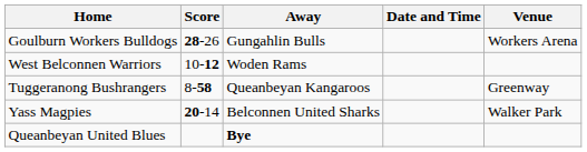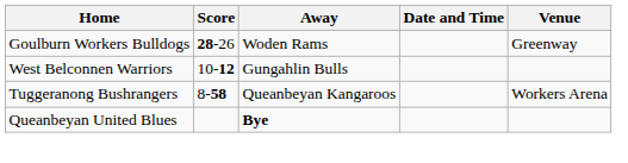Goulburn Workers Bulldogs | Away: Gungahlin Bulls -> Woden Rams
Goulburn Workers Bulldogs | Venue: Workers Arena -> Greenway
West Belconnen Warriors | Away: Woden Rams -> Gungahlin Bulls
Tuggeranong Bushrangers | Venue: Greenway -> Workers Arena
- row: Yass Magpies | 20-14 | Belconnen United Sharks | Walker Park
